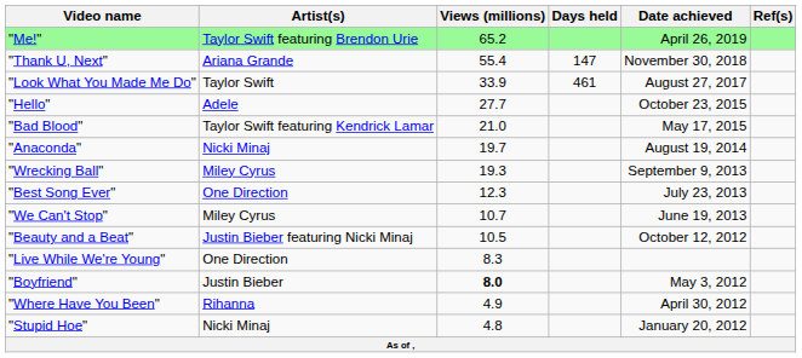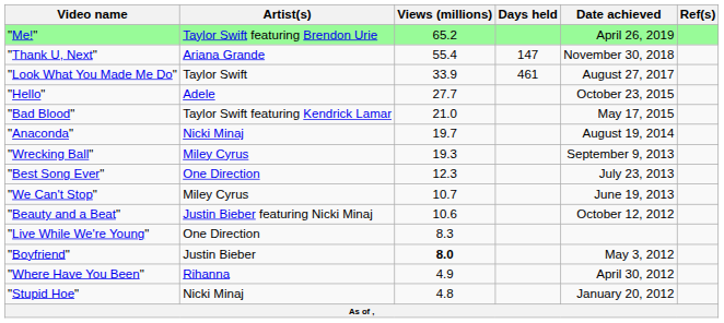"Beauty and a Beat" | Views (millions): 10.5 -> 10.6
